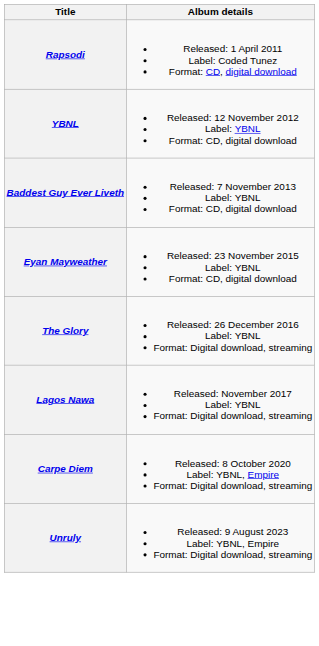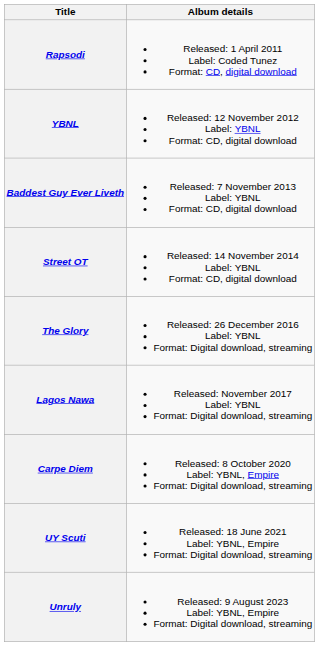+ row: Street OT | Released: 14 November 2014 Label: YBNL Format: CD, digital download
- row: Eyan Mayweather | Released: 23 November 2015 Label: YBNL Format: CD, digital download
+ row: UY Scuti | Released: 18 June 2021 Label: YBNL, Empire Format: Digital download, streaming
